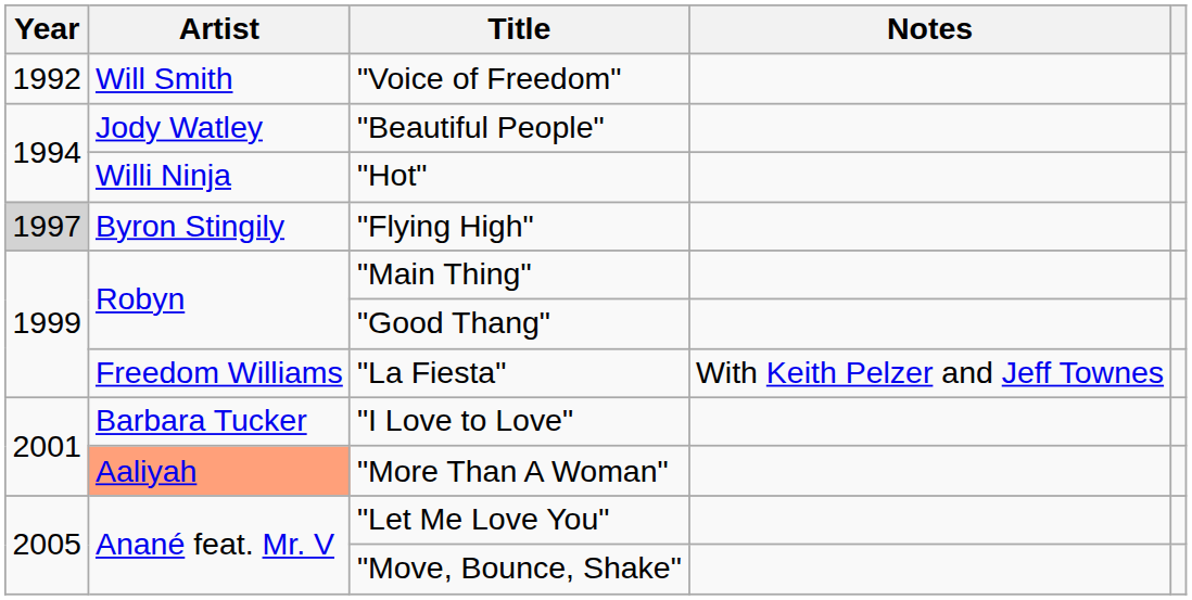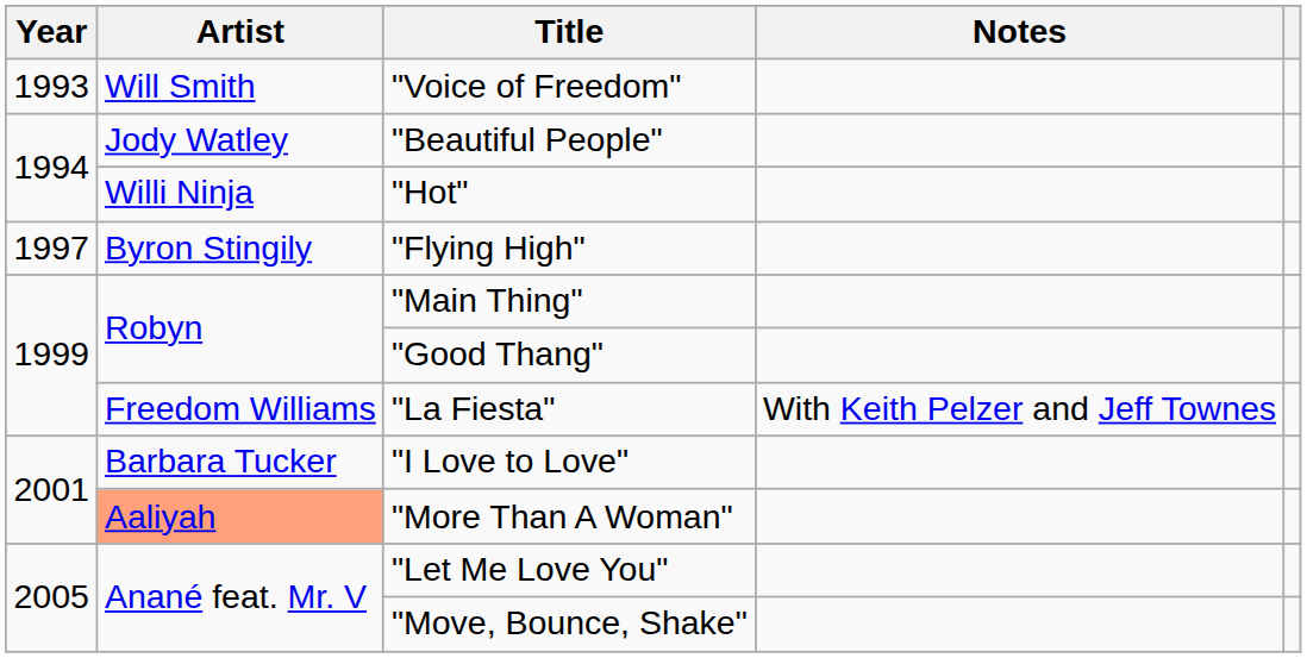"Voice of Freedom" | Year: 1992 -> 1993
"Flying High" | Year: lightgrey background -> no background
